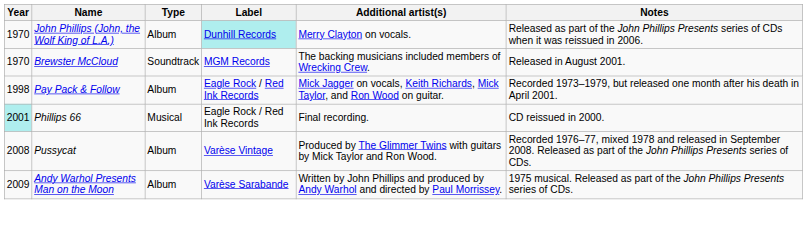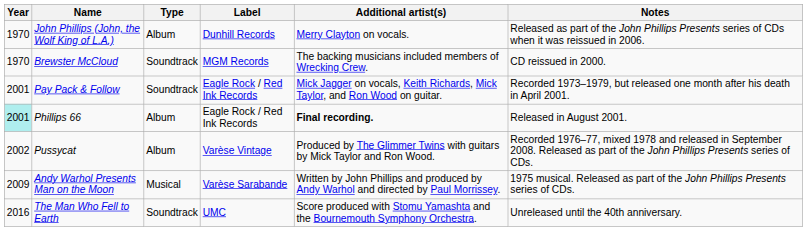John Phillips (John, the Wolf King of L.A.) | Label: paleturquoise background -> no background
Brewster McCloud | Notes: Released in August 2001. -> CD reissued in 2000.
Pay Pack & Follow | Year: 1998 -> 2001
Pay Pack & Follow | Type: Album -> Soundtrack
Phillips 66 | Type: Musical -> Album
Phillips 66 | Additional artist(s): normal -> bold
Phillips 66 | Notes: CD reissued in 2000. -> Released in August 2001.
Pussycat | Year: 2008 -> 2002
Andy Warhol Presents Man on the Moon | Type: Album -> Musical
+ row: 2016 | The Man Who Fell to Earth | Soundtrack | UMC | Score produced with Stomu Yamashta and the Bournemouth Symphony Orchestra. | Unreleased until the 40th anniversary.
